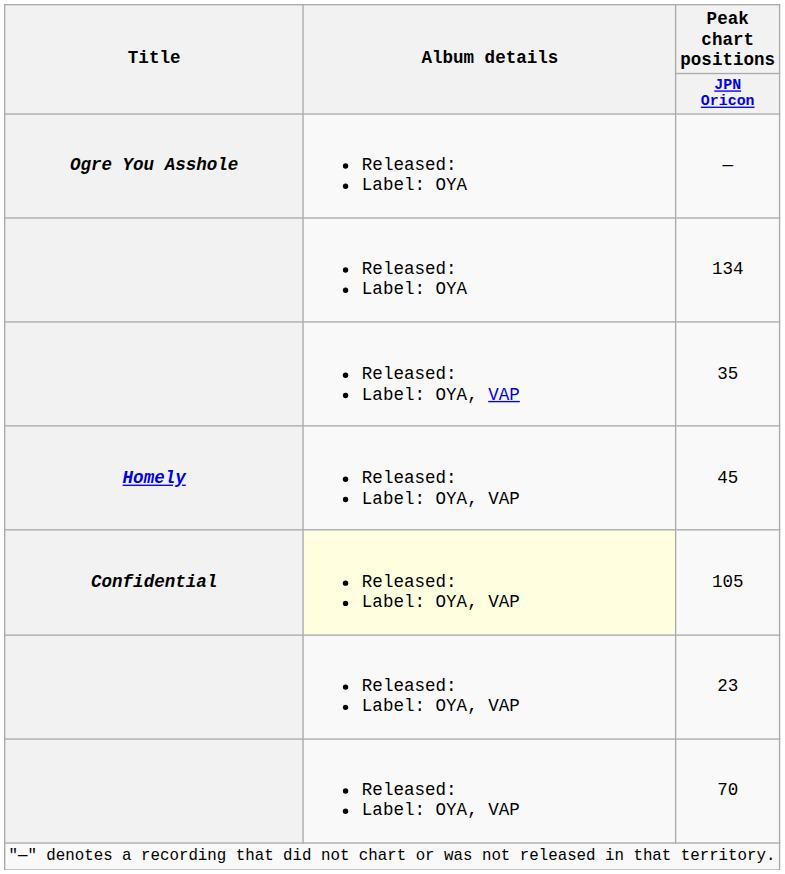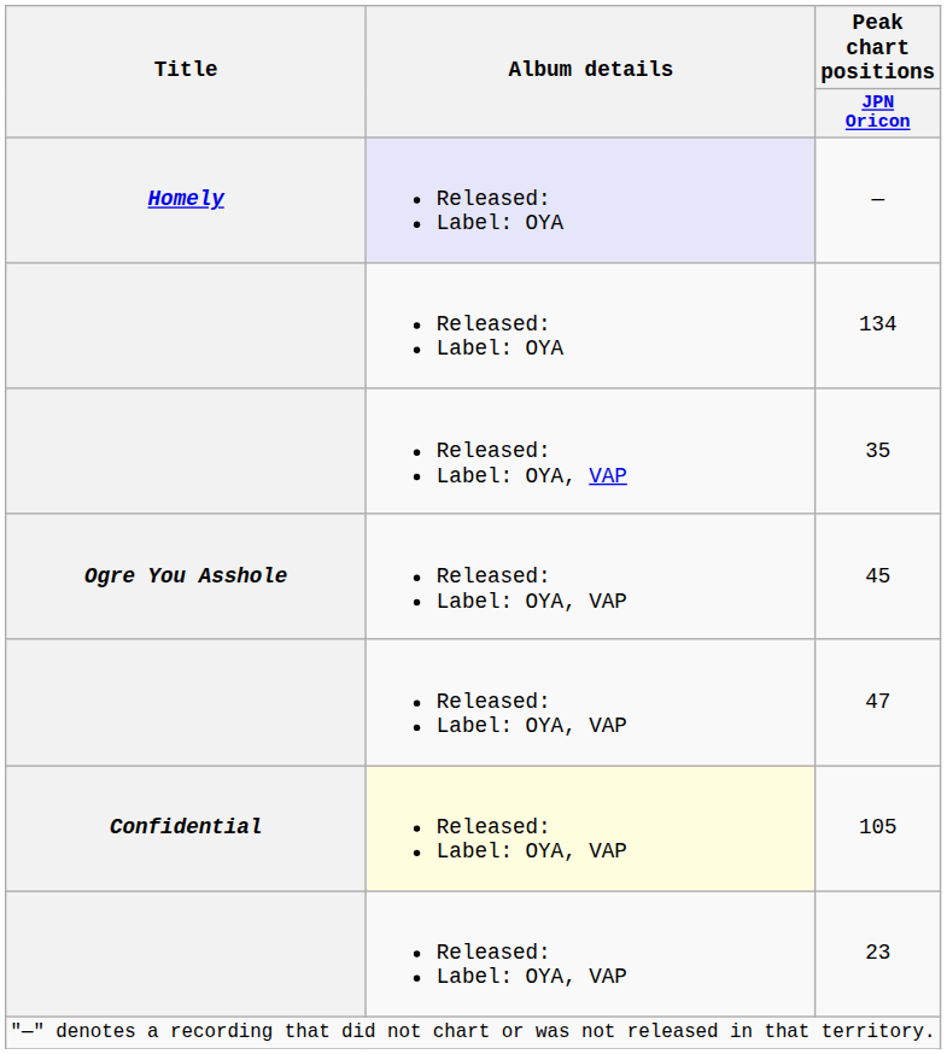— | Title: Ogre You Asshole -> Homely
— | Album details: no background -> lavender background
45 | Title: Homely -> Ogre You Asshole
+ row: Released: Label: OYA, VAP | 47
- row: Released: Label: OYA, VAP | 70
